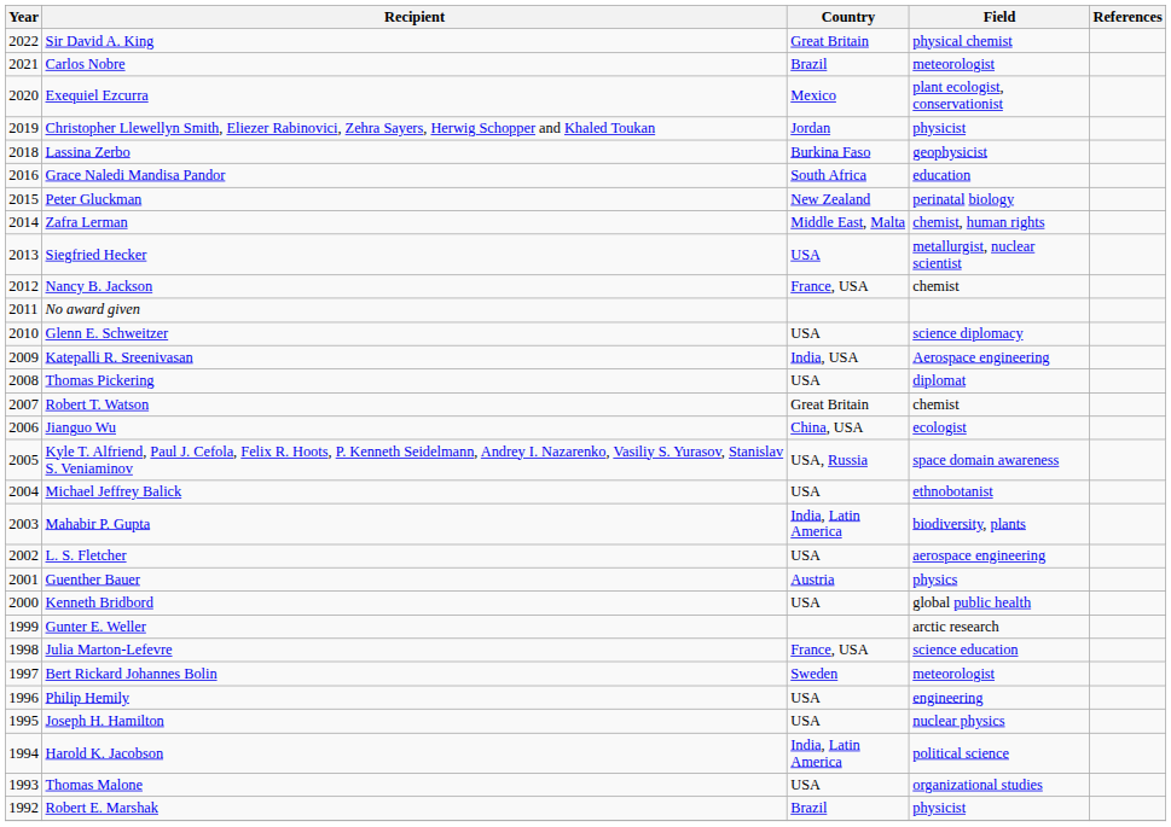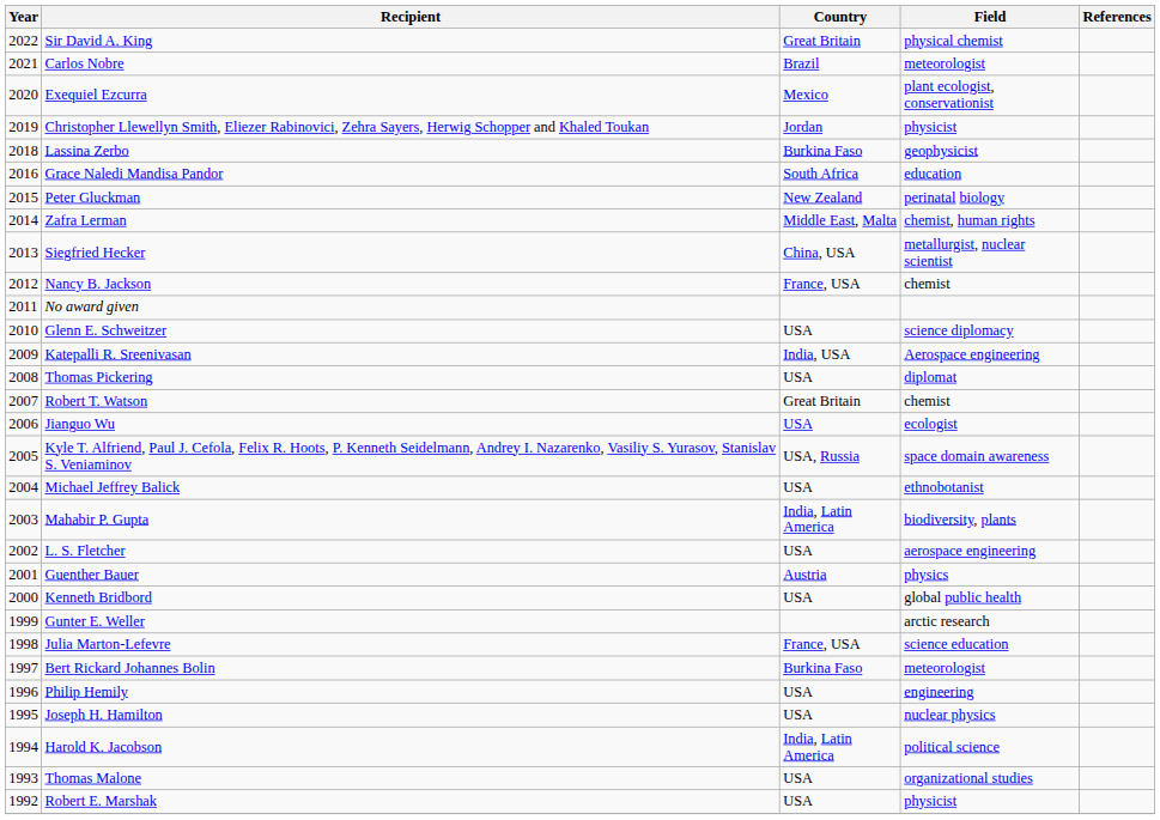Siegfried Hecker | Country: USA -> China, USA
Jianguo Wu | Country: China, USA -> USA
Bert Rickard Johannes Bolin | Country: Sweden -> Burkina Faso
Robert E. Marshak | Country: Brazil -> USA
